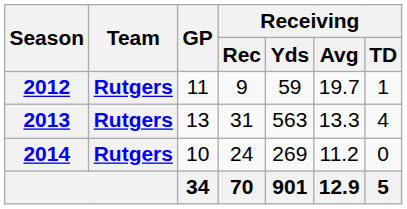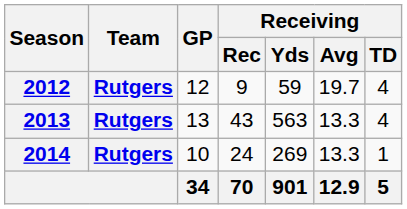2012 | GP: 11 -> 12
2012 | Receiving / TD: 1 -> 4
2013 | Receiving / Rec: 31 -> 43
2014 | Receiving / Avg: 11.2 -> 13.3
2014 | Receiving / TD: 0 -> 1
